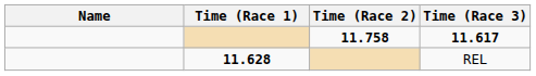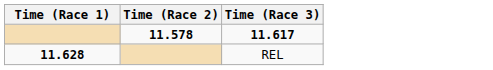- column: Name
11.617 | Time (Race 2): 11.758 -> 11.578
